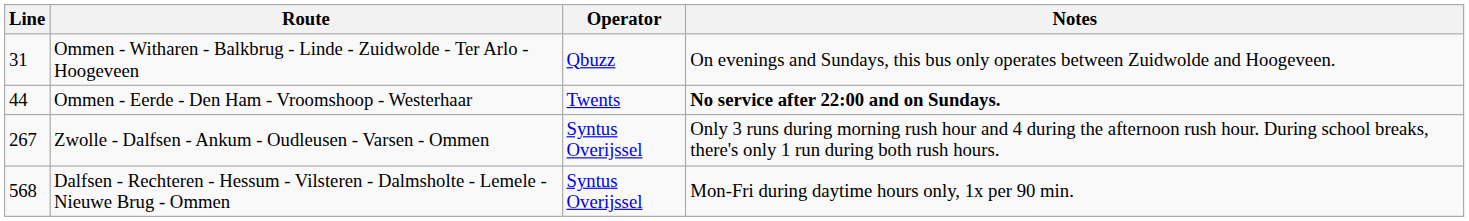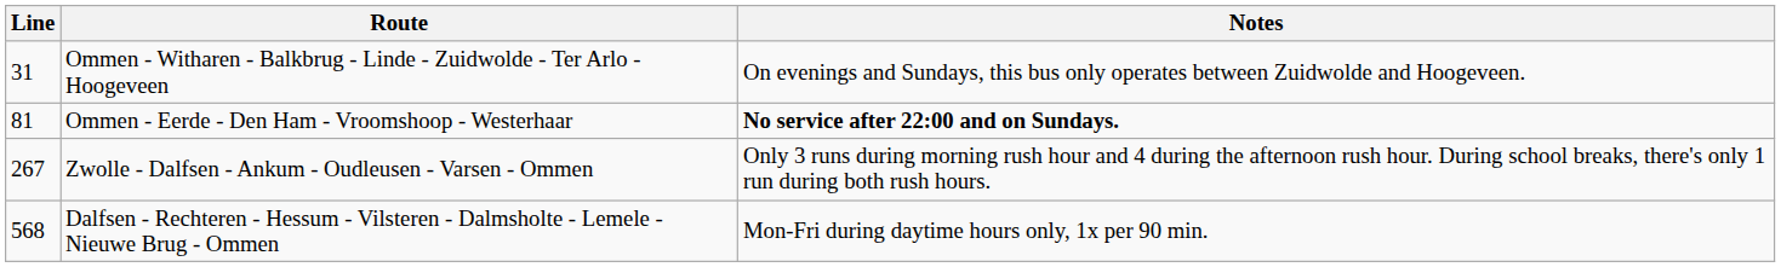- column: Operator | Qbuzz | Twents | Syntus Overijssel | Syntus Overijssel
Ommen - Eerde - Den Ham - Vroomshoop - Westerhaar | Line: 44 -> 81
